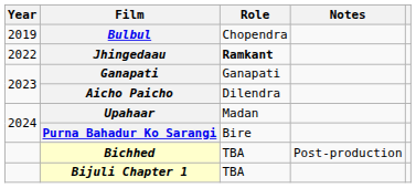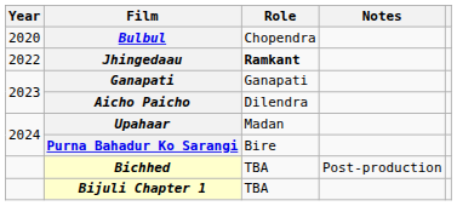Bulbul | Year: 2019 -> 2020
